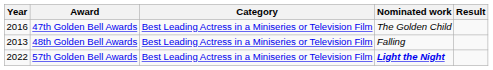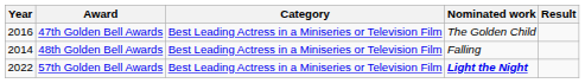48th Golden Bell Awards | Year: 2013 -> 2014
